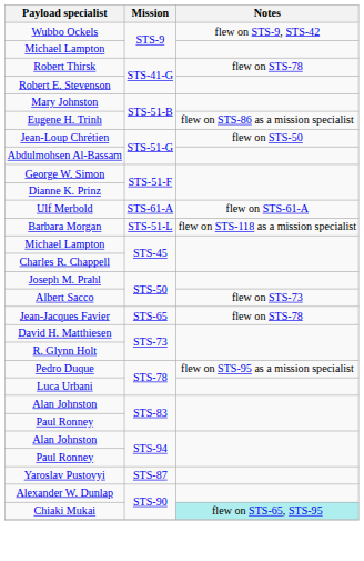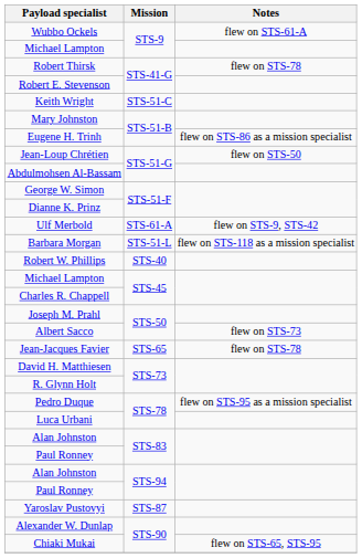Wubbo Ockels | Notes: flew on STS-9, STS-42 -> flew on STS-61-A
+ row: Keith Wright | STS-51-C
Ulf Merbold | Notes: flew on STS-61-A -> flew on STS-9, STS-42
+ row: Robert W. Phillips | STS-40
Chiaki Mukai | Notes: paleturquoise background -> no background
